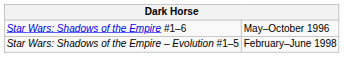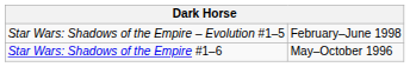rows swapped: Star Wars: Shadows of the Empire #1–6 <-> Star Wars: Shadows of the Empire – Evolution #1–5
